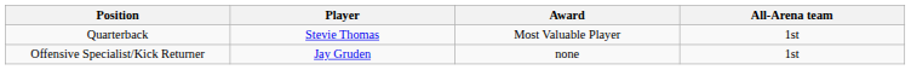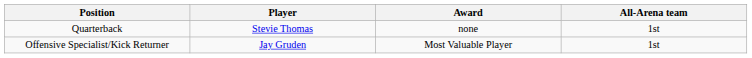Quarterback | Award: Most Valuable Player -> none
Offensive Specialist/Kick Returner | Award: none -> Most Valuable Player
